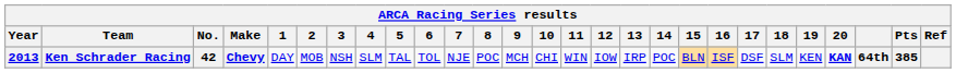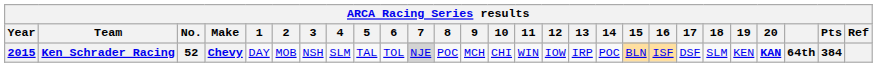Ken Schrader Racing | Year: 2013 -> 2015
Ken Schrader Racing | No.: 42 -> 52
Ken Schrader Racing | 7: no background -> lightgrey background
Ken Schrader Racing | Pts: 385 -> 384
